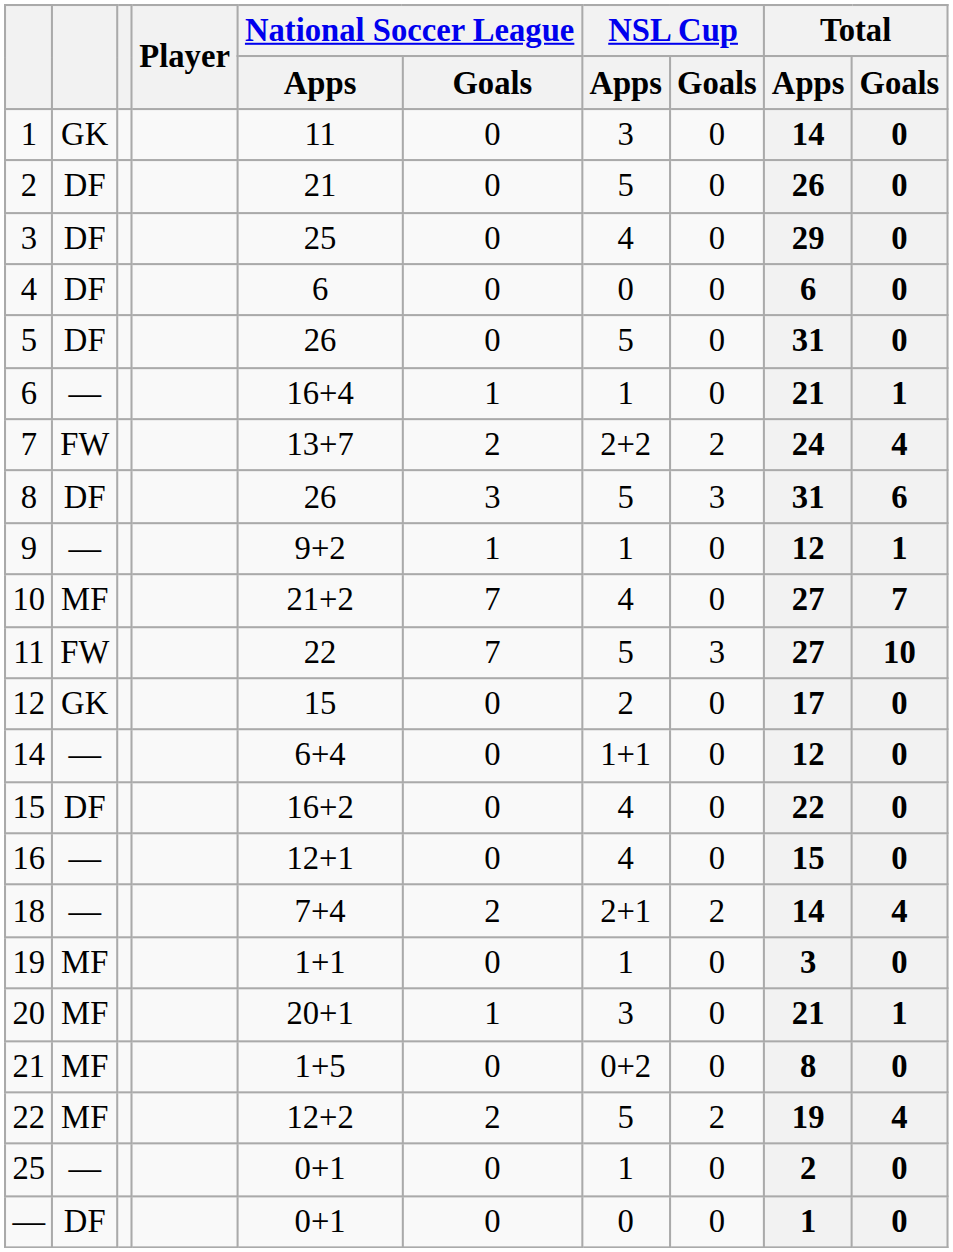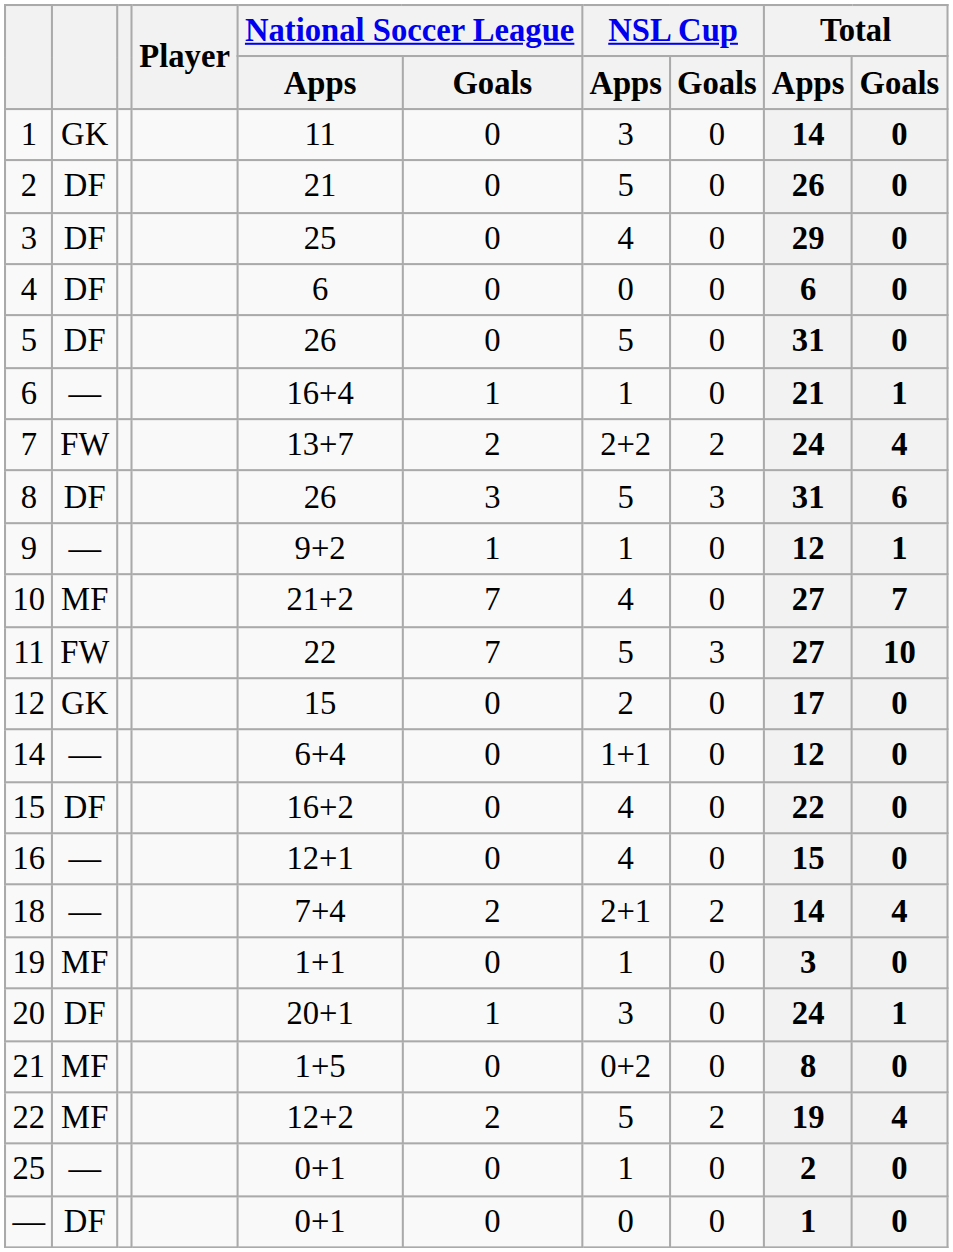20 | column 2: MF -> DF
20 | Total / Apps: 21 -> 24
